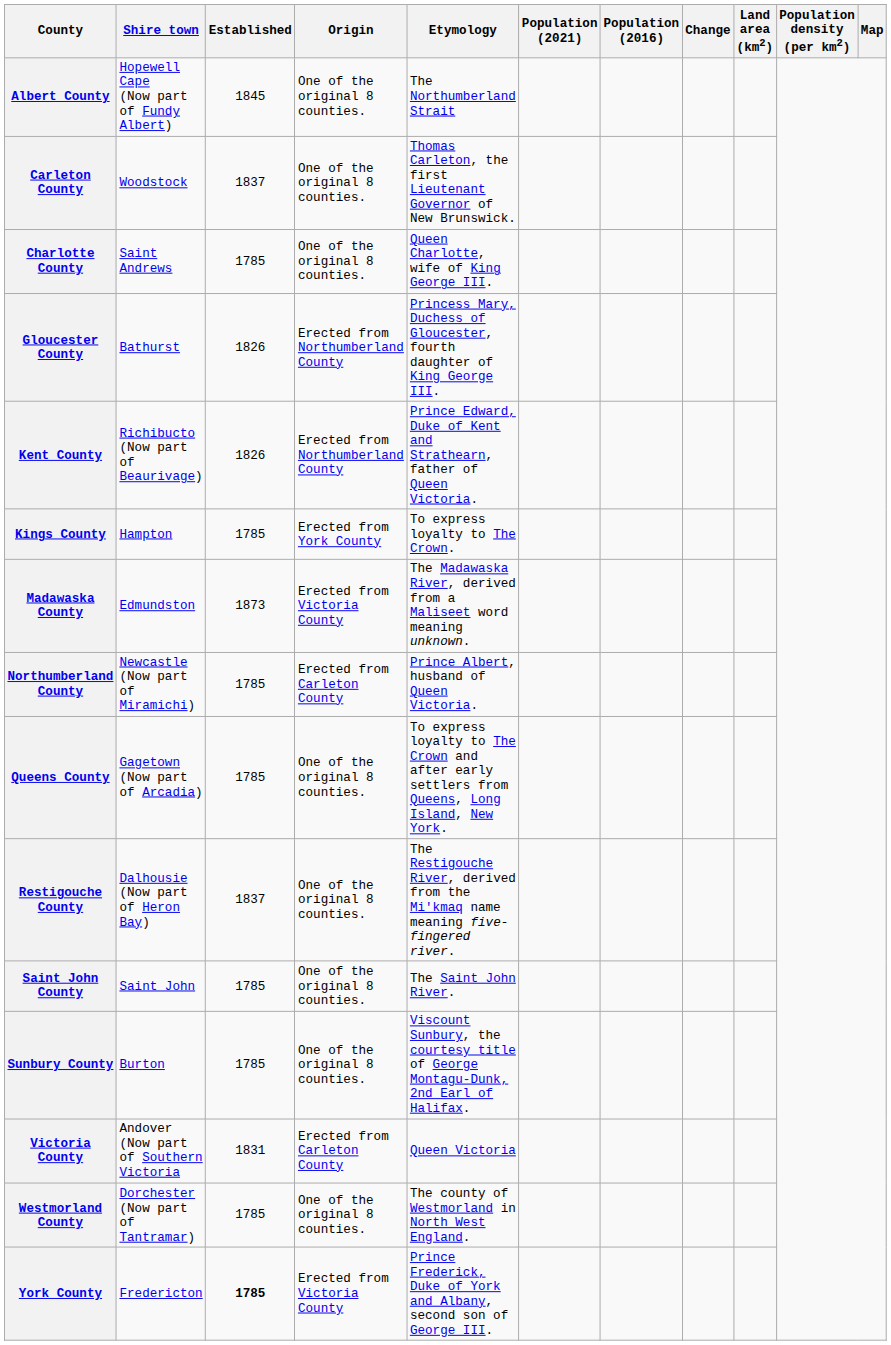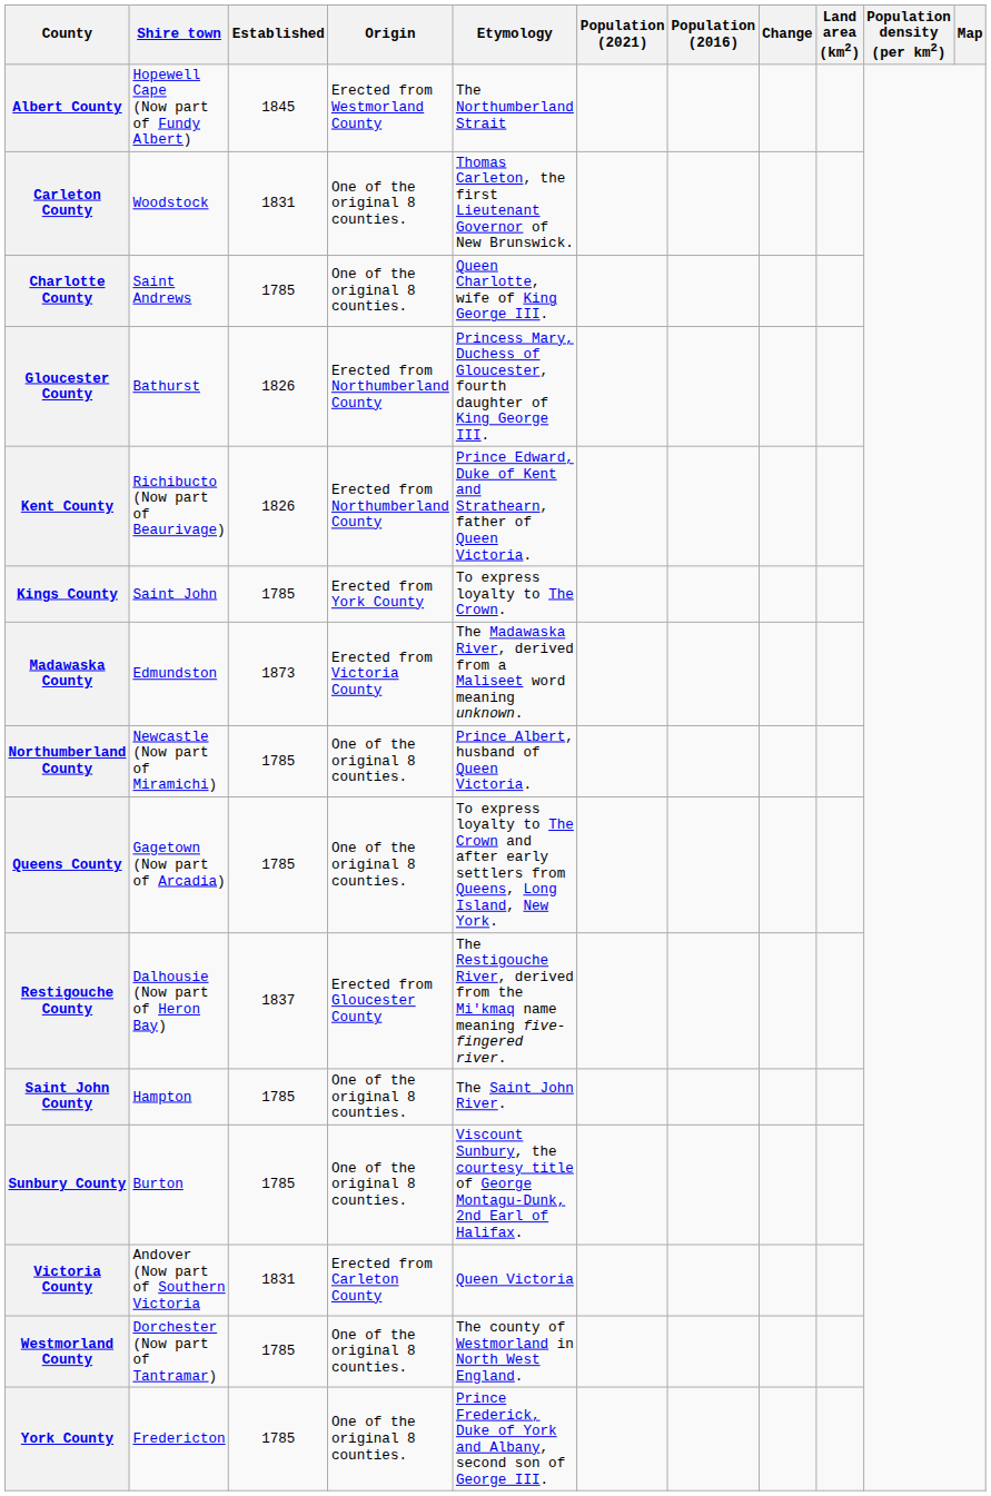Albert County | Origin: One of the original 8 counties. -> Erected from Westmorland County
Carleton County | Established: 1837 -> 1831
Kings County | Shire town: Hampton -> Saint John
Northumberland County | Origin: Erected from Carleton County -> One of the original 8 counties.
Restigouche County | Origin: One of the original 8 counties. -> Erected from Gloucester County
Saint John County | Shire town: Saint John -> Hampton
York County | Established: bold -> normal
York County | Origin: Erected from Victoria County -> One of the original 8 counties.
